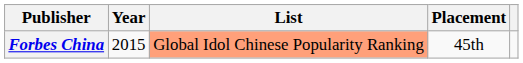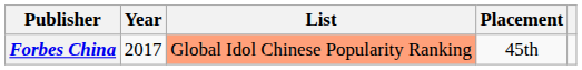Forbes China | Year: 2015 -> 2017
